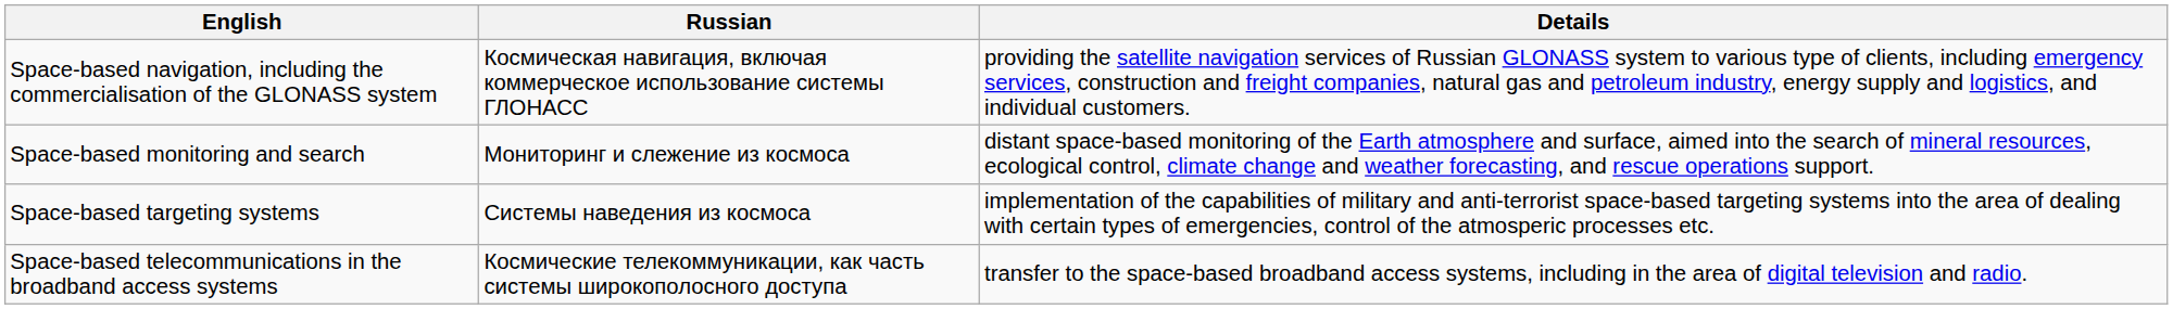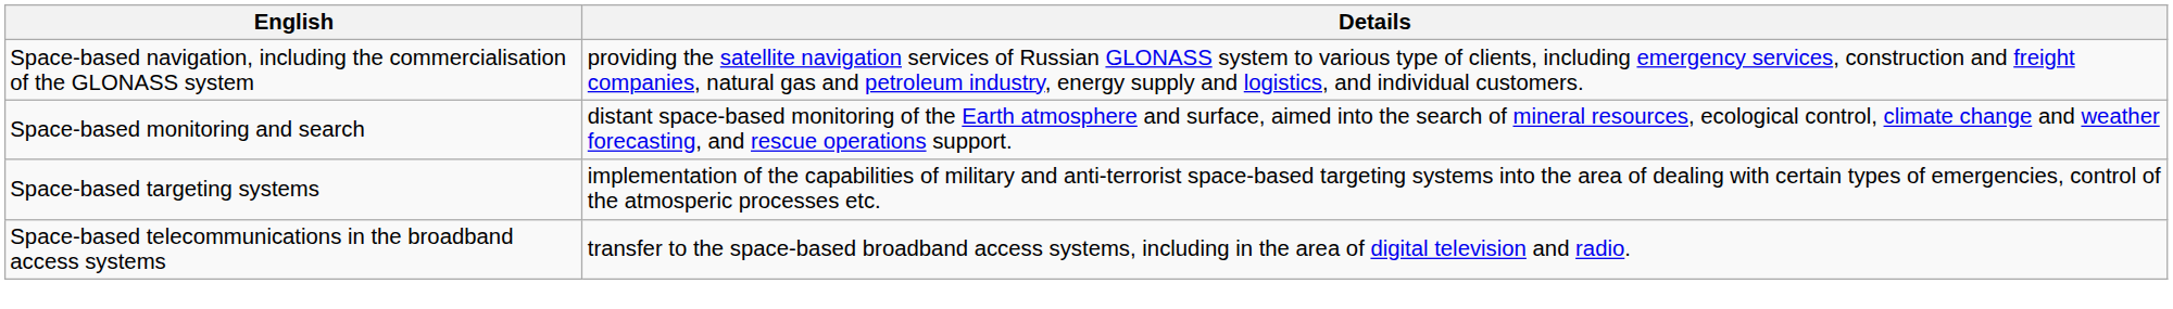- column: Russian | Космическая навигация, включая коммерческое использование системы ГЛОНАСС | Мониторинг и слежение из космоса | Системы наведения из космоса | Космические телекоммуникации, как часть системы широкополосного доступа
